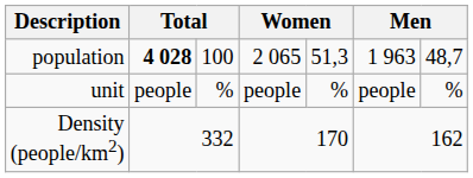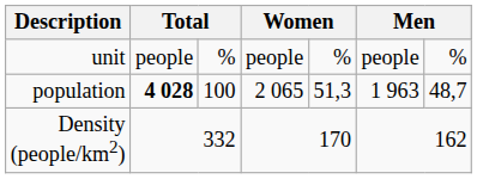rows swapped: unit <-> population
